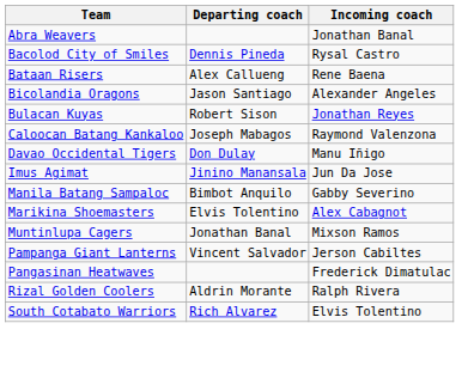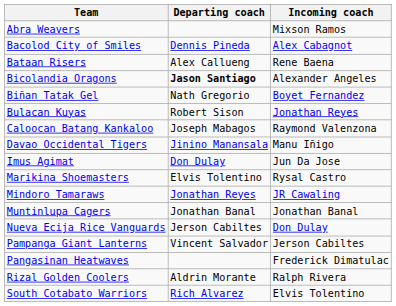Abra Weavers | Incoming coach: Jonathan Banal -> Mixson Ramos
Bacolod City of Smiles | Incoming coach: Rysal Castro -> Alex Cabagnot
Bicolandia Oragons | Departing coach: normal -> bold
+ row: Biñan Tatak Gel | Nath Gregorio | Boyet Fernandez
Davao Occidental Tigers | Departing coach: Don Dulay -> Jinino Manansala
Imus Agimat | Departing coach: Jinino Manansala -> Don Dulay
- row: Manila Batang Sampaloc | Bimbot Anquilo | Gabby Severino
Marikina Shoemasters | Incoming coach: Alex Cabagnot -> Rysal Castro
+ row: Mindoro Tamaraws | Jonathan Reyes | JR Cawaling
Muntinlupa Cagers | Incoming coach: Mixson Ramos -> Jonathan Banal
+ row: Nueva Ecija Rice Vanguards | Jerson Cabiltes | Don Dulay
